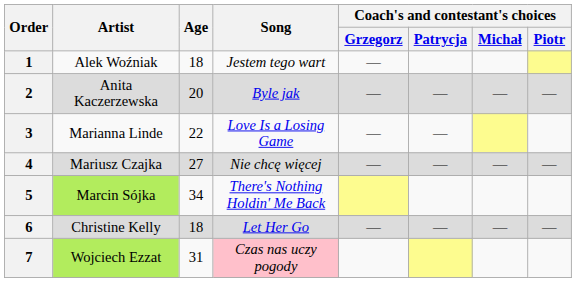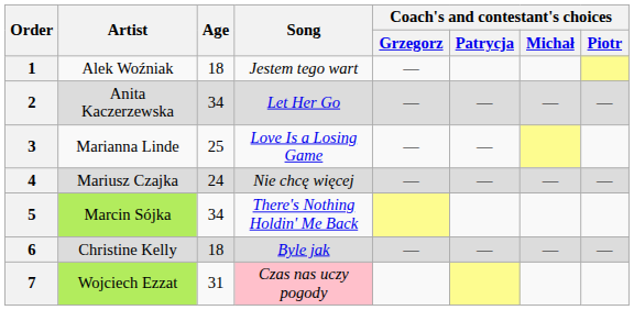2 | Age: 20 -> 34
2 | Song: Byle jak -> Let Her Go
3 | Age: 22 -> 25
4 | Age: 27 -> 24
6 | Song: Let Her Go -> Byle jak
